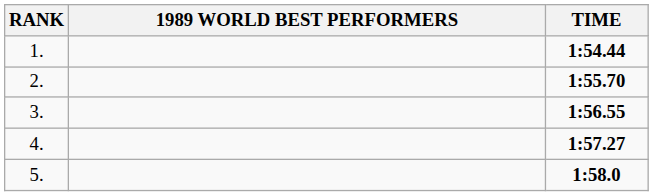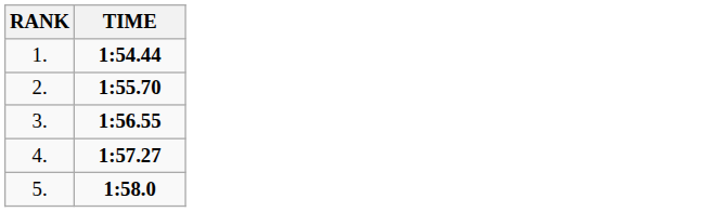- column: 1989 WORLD BEST PERFORMERS
